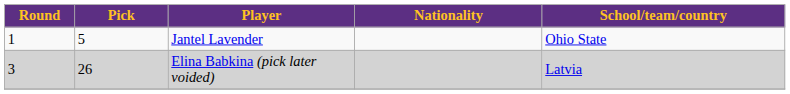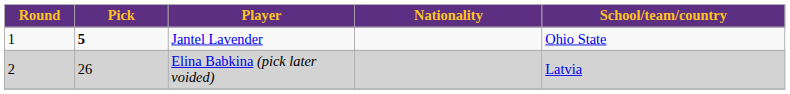Jantel Lavender | Pick: normal -> bold
Elina Babkina (pick later voided) | Round: 3 -> 2
